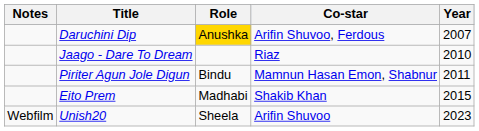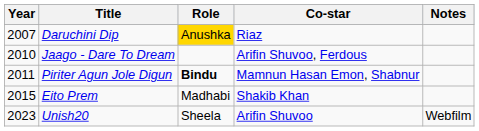columns swapped: Year <-> Notes
Daruchini Dip | Co-star: Arifin Shuvoo, Ferdous -> Riaz
Jaago - Dare To Dream | Co-star: Riaz -> Arifin Shuvoo, Ferdous
Piriter Agun Jole Digun | Role: normal -> bold
